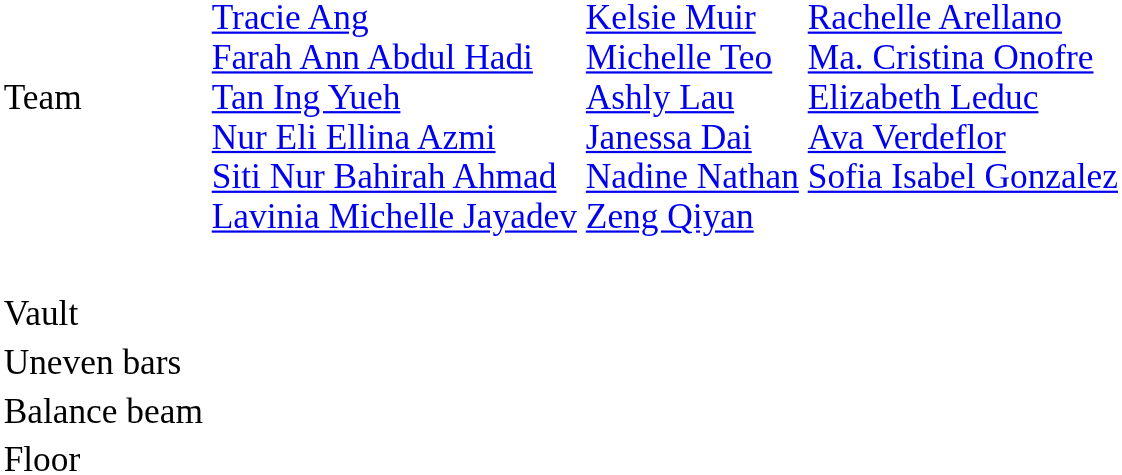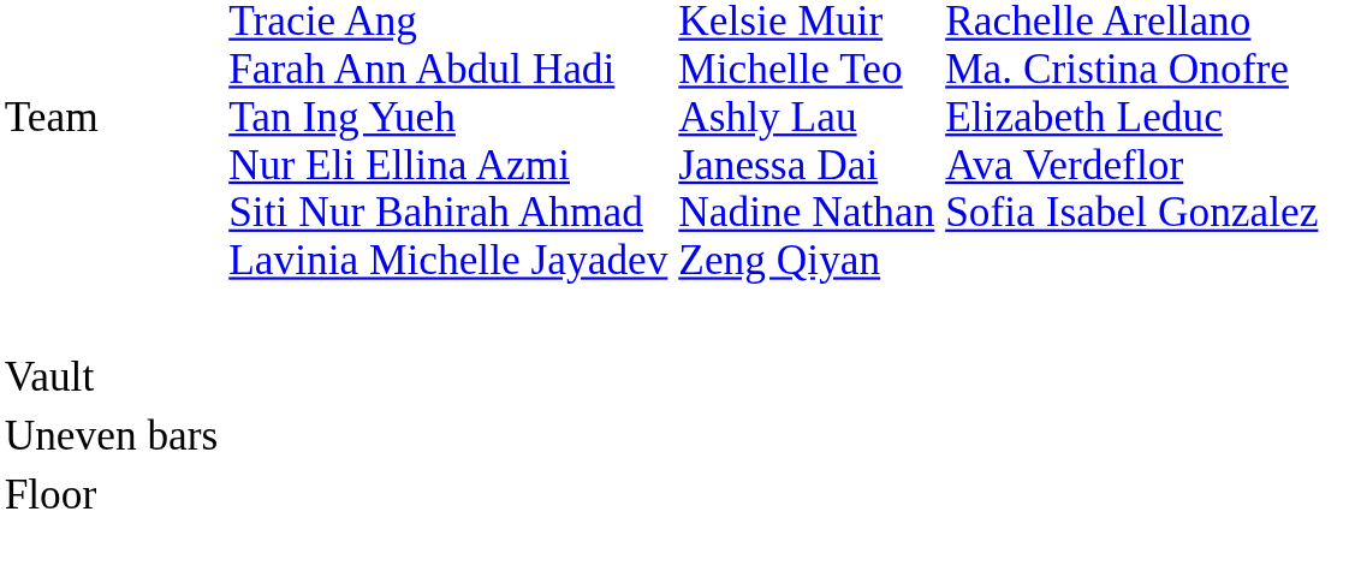- row: Balance beam
